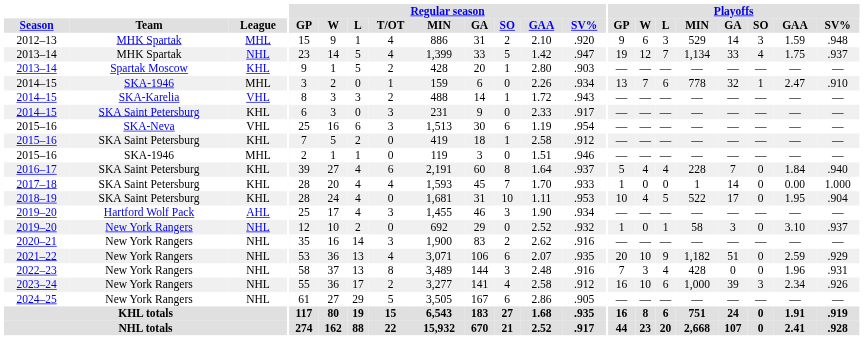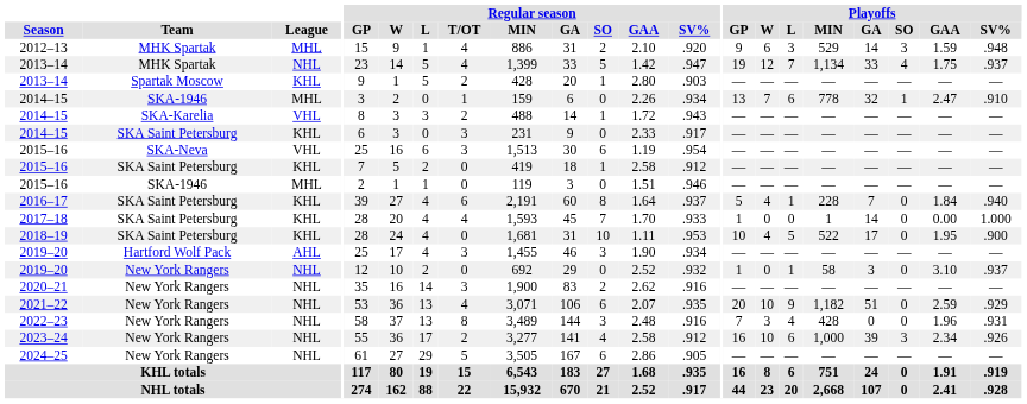2016–17 | Playoffs / L: 4 -> 1
2018–19 | Playoffs / SV%: .904 -> .900
